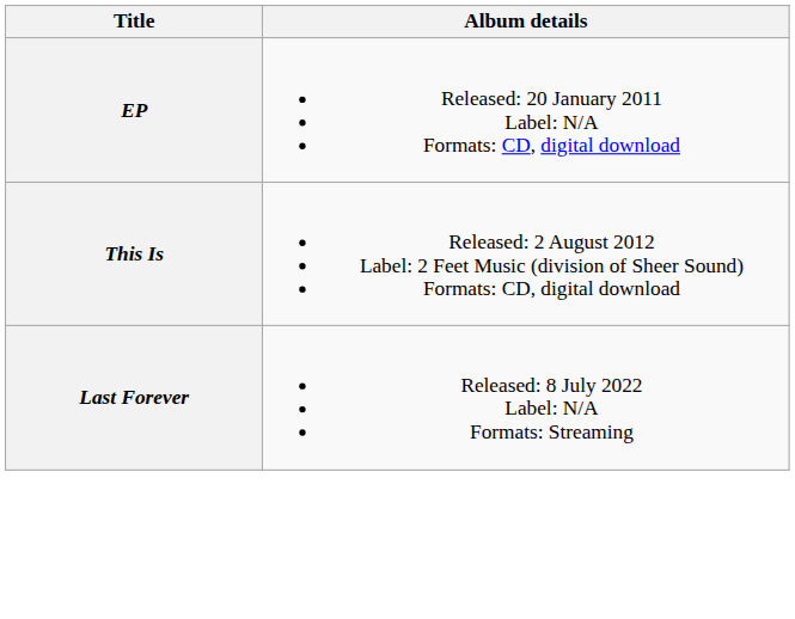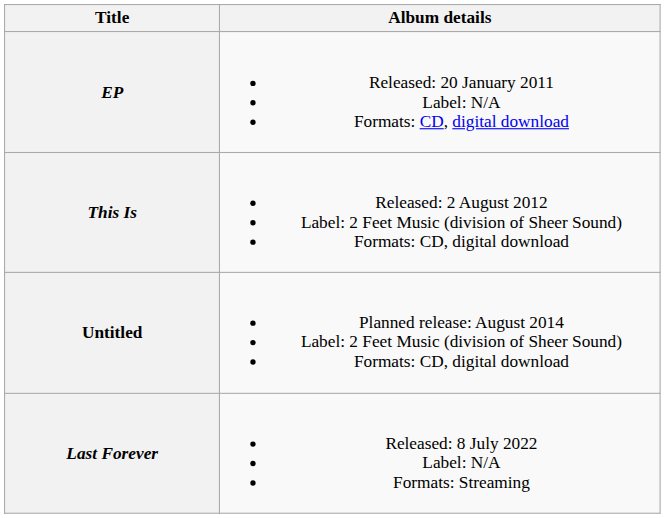+ row: Untitled | Planned release: August 2014 Label: 2 Feet Music (division of Sheer Sound) Formats: CD, digital download
